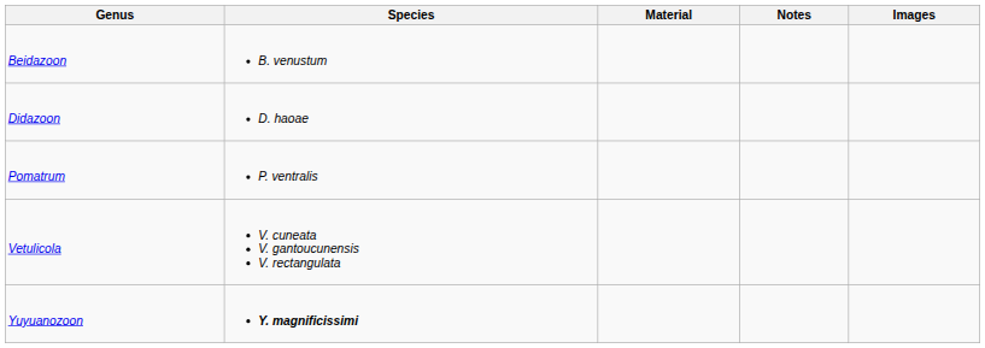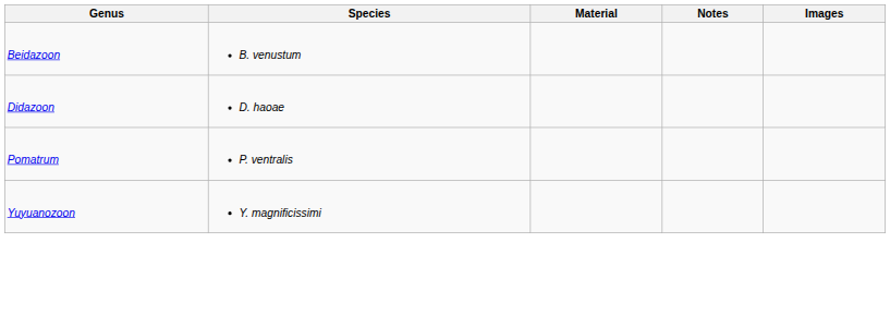- row: Vetulicola | V. cuneata V. gantoucunensis V. rectangulata
Yuyuanozoon | Species: bold -> normal
